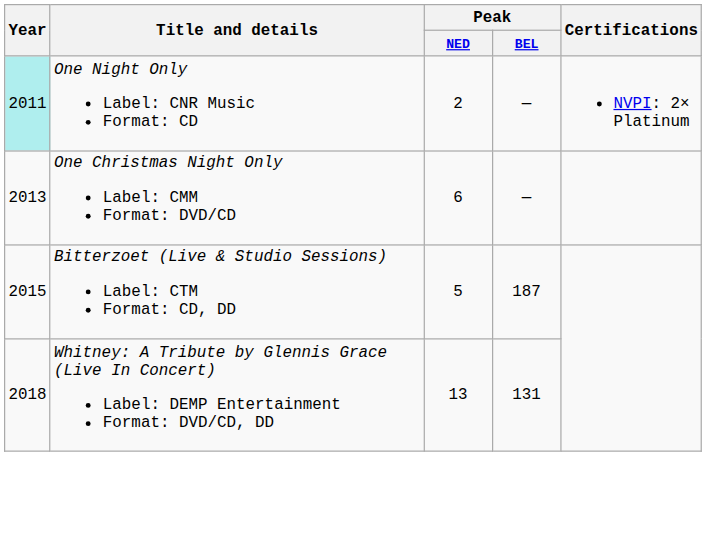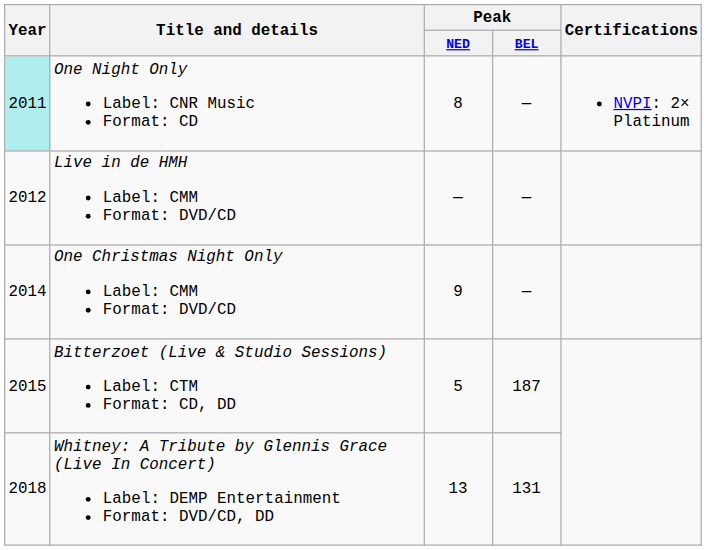One Night Only Label: CNR Music Format: CD | Peak / NED: 2 -> 8
+ row: 2012 | Live in de HMH Label: CMM Format: DVD/CD | — | —
One Christmas Night Only Label: CMM Format: DVD/CD | Year: 2013 -> 2014
One Christmas Night Only Label: CMM Format: DVD/CD | Peak / NED: 6 -> 9
